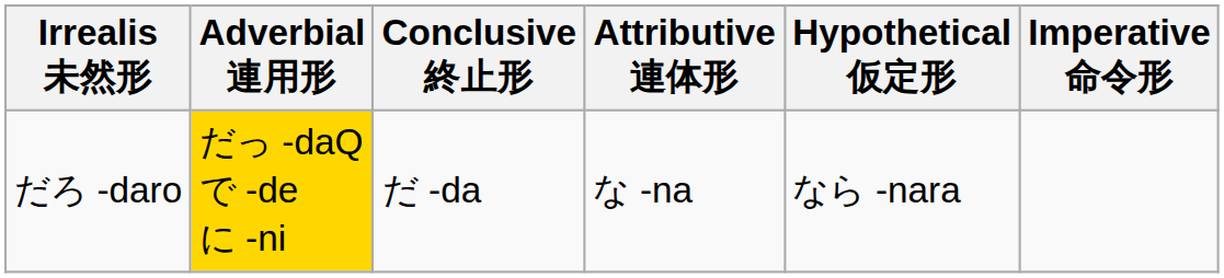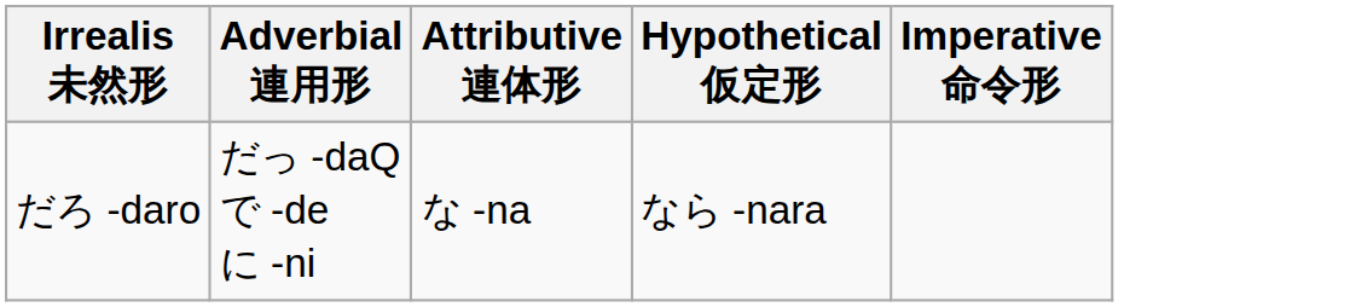- column: Conclusive 終止形 | だ -da
だろ -daro | Adverbial 連用形: gold background -> no background
